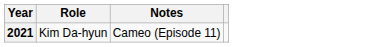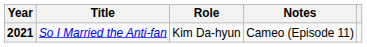+ column: Title | So I Married the Anti-fan
